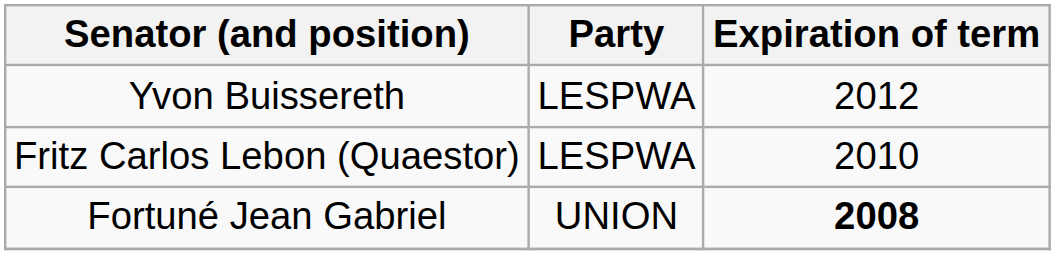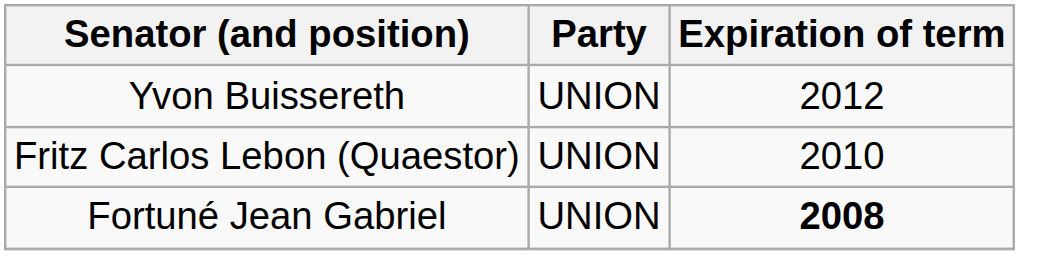Yvon Buissereth | Party: LESPWA -> UNION
Fritz Carlos Lebon (Quaestor) | Party: LESPWA -> UNION
